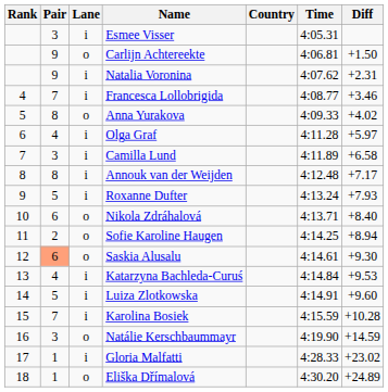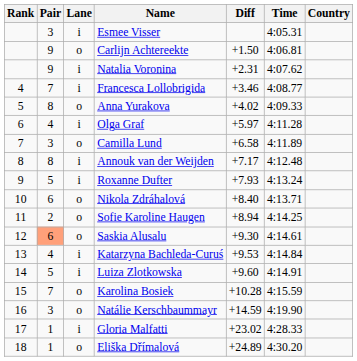columns swapped: Country <-> Diff
Camilla Lund | Lane: i -> o
Karolina Bosiek | Lane: i -> o
